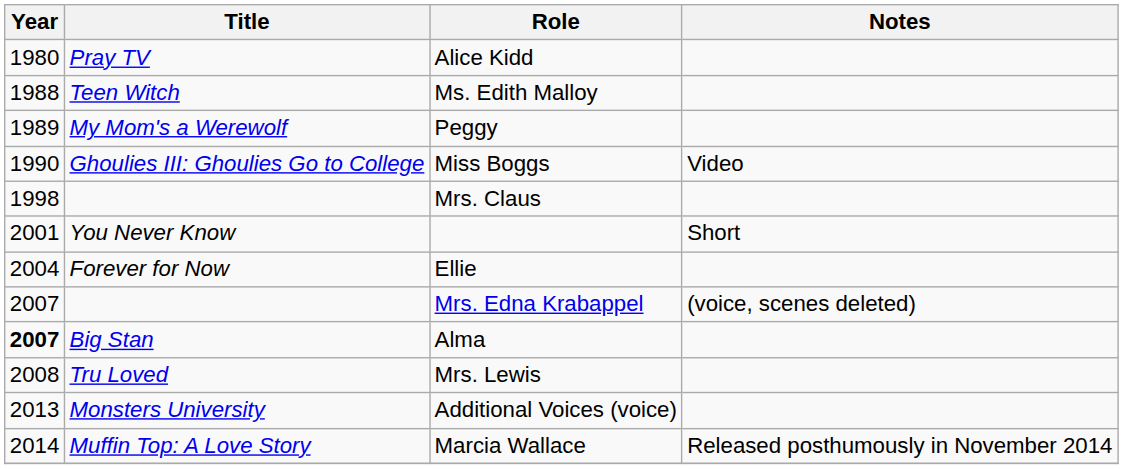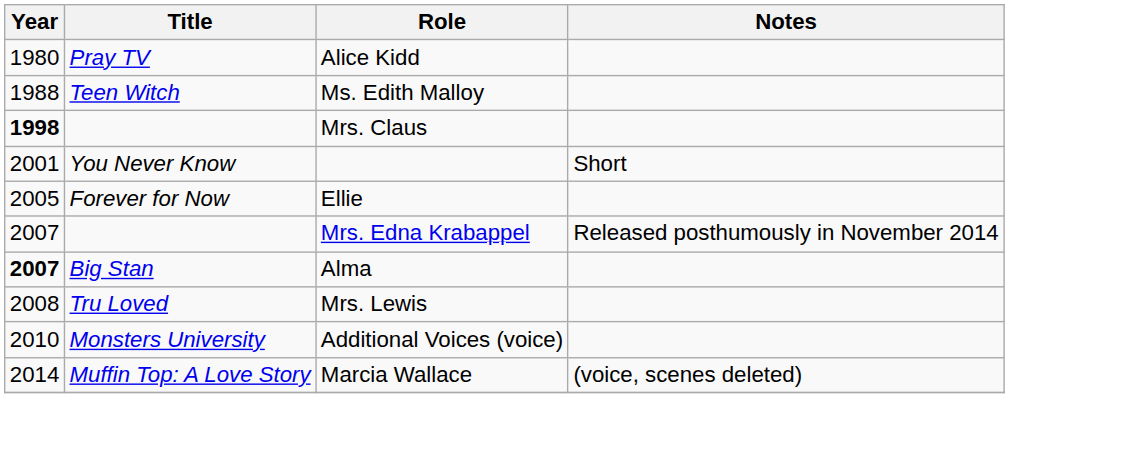- row: 1989 | My Mom's a Werewolf | Peggy
- row: 1990 | Ghoulies III: Ghoulies Go to College | Miss Boggs | Video
Mrs. Claus | Year: normal -> bold
Ellie | Year: 2004 -> 2005
Mrs. Edna Krabappel | Notes: (voice, scenes deleted) -> Released posthumously in November 2014
Additional Voices (voice) | Year: 2013 -> 2010
Marcia Wallace | Notes: Released posthumously in November 2014 -> (voice, scenes deleted)
